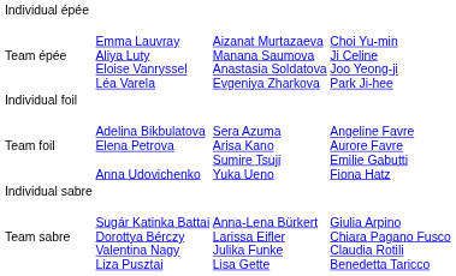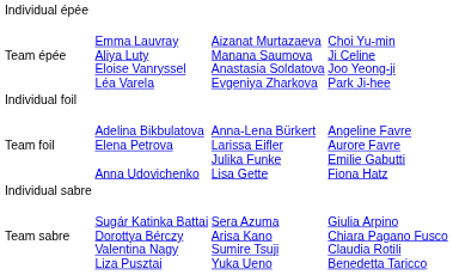Team foil | column 3: Sera Azuma Arisa Kano Sumire Tsuji Yuka Ueno -> Anna-Lena Bürkert Larissa Eifler Julika Funke Lisa Gette
Team sabre | column 3: Anna-Lena Bürkert Larissa Eifler Julika Funke Lisa Gette -> Sera Azuma Arisa Kano Sumire Tsuji Yuka Ueno
